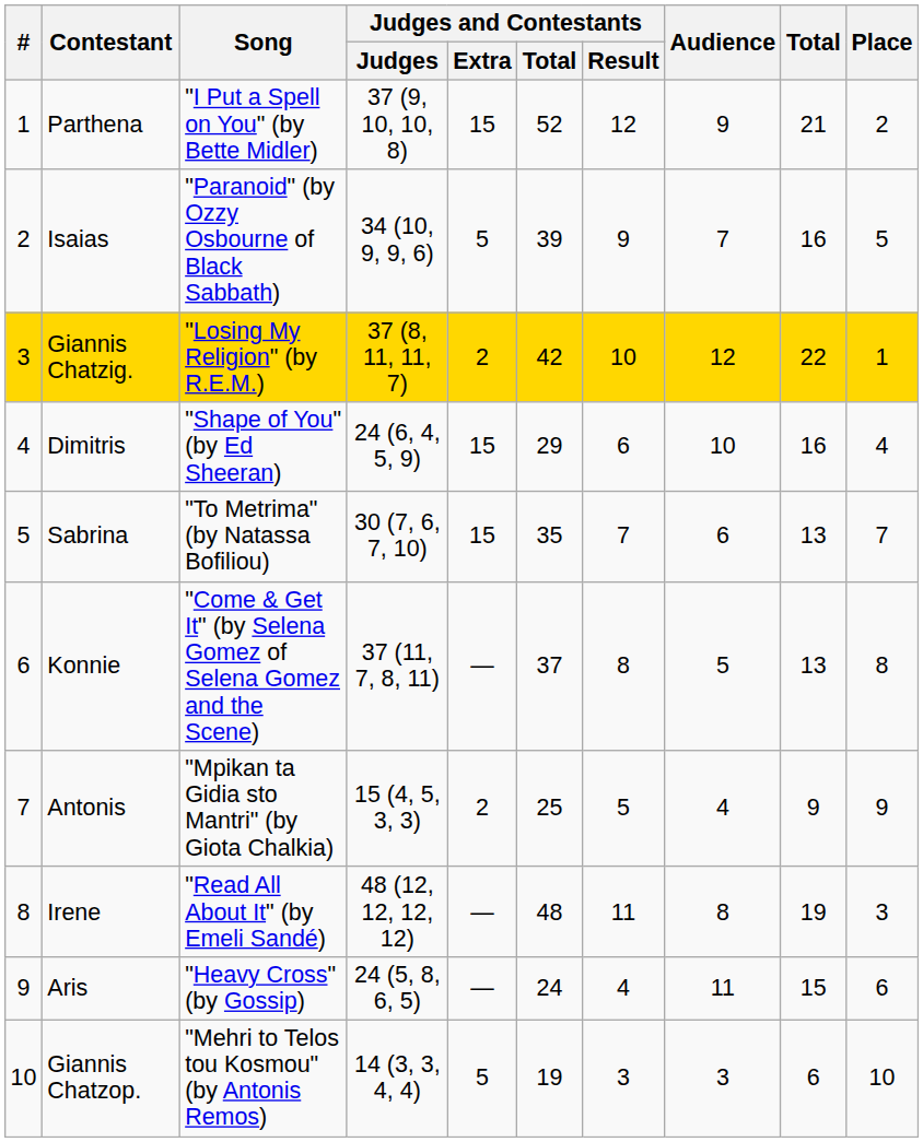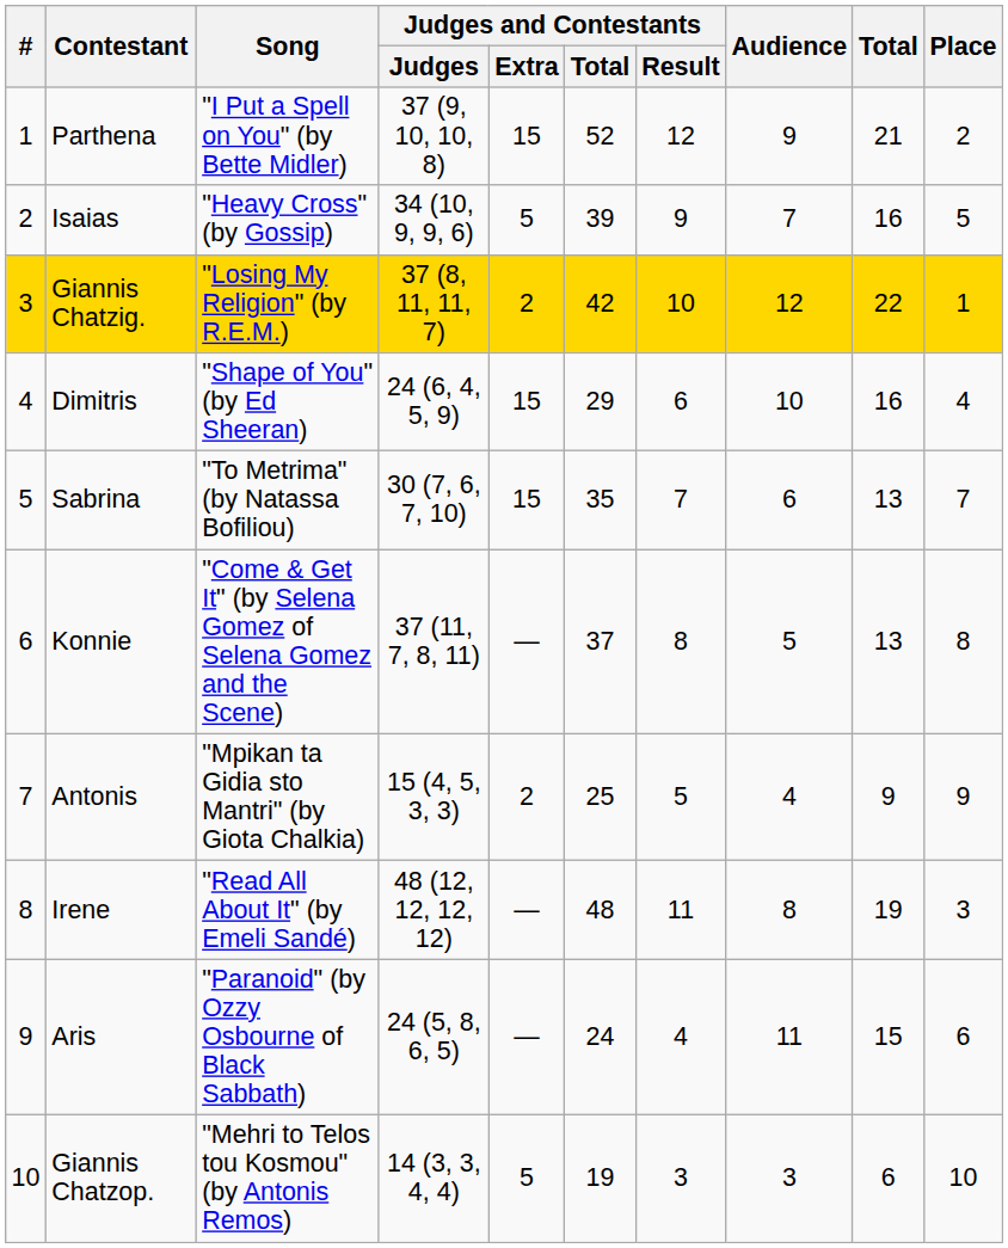Isaias | Song: "Paranoid" (by Ozzy Osbourne of Black Sabbath) -> "Heavy Cross" (by Gossip)
Aris | Song: "Heavy Cross" (by Gossip) -> "Paranoid" (by Ozzy Osbourne of Black Sabbath)
